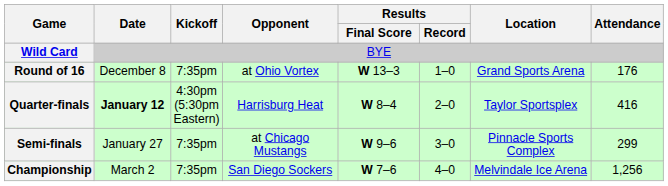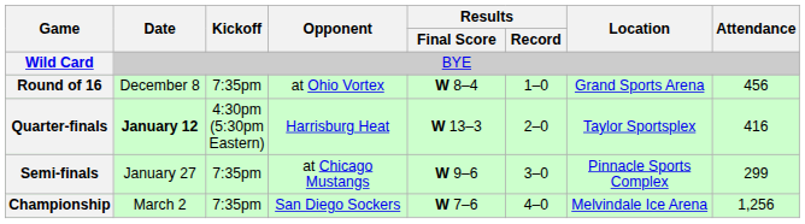Round of 16 | Results / Final Score: W 13–3 -> W 8–4
Round of 16 | Attendance: 176 -> 456
Quarter-finals | Results / Final Score: W 8–4 -> W 13–3
